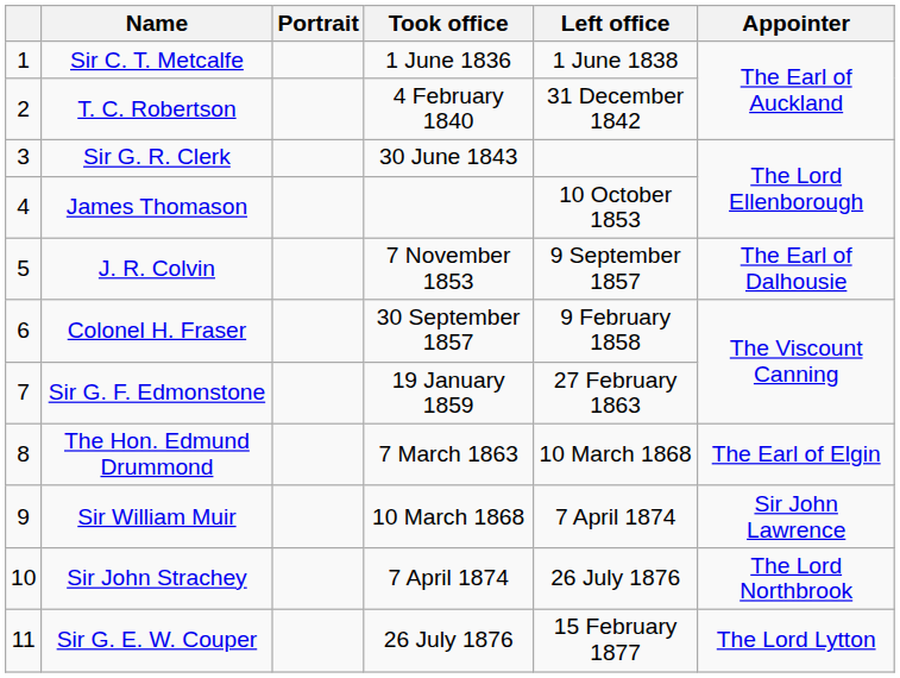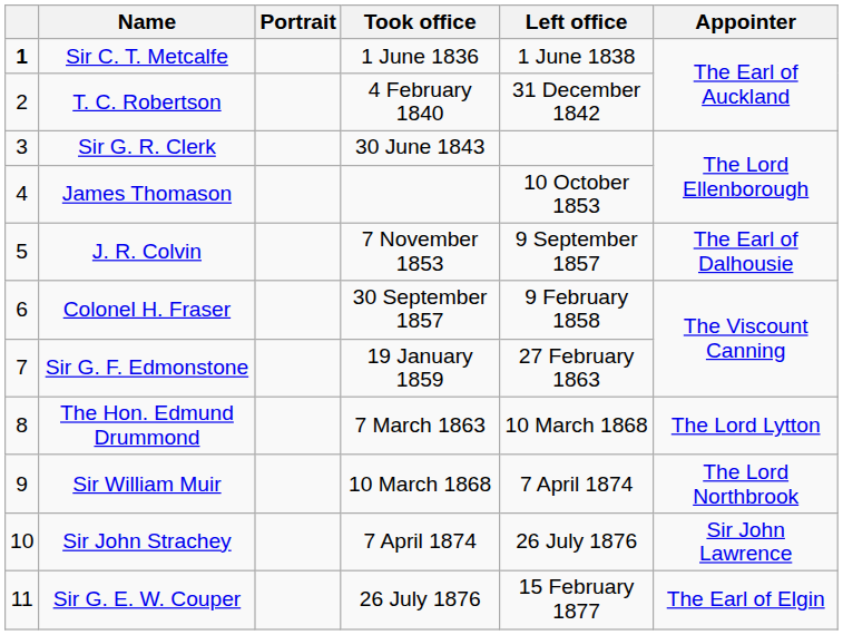Sir C. T. Metcalfe | column 1: normal -> bold
The Hon. Edmund Drummond | Appointer: The Earl of Elgin -> The Lord Lytton
Sir William Muir | Appointer: Sir John Lawrence -> The Lord Northbrook
Sir John Strachey | Appointer: The Lord Northbrook -> Sir John Lawrence
Sir G. E. W. Couper | Appointer: The Lord Lytton -> The Earl of Elgin
